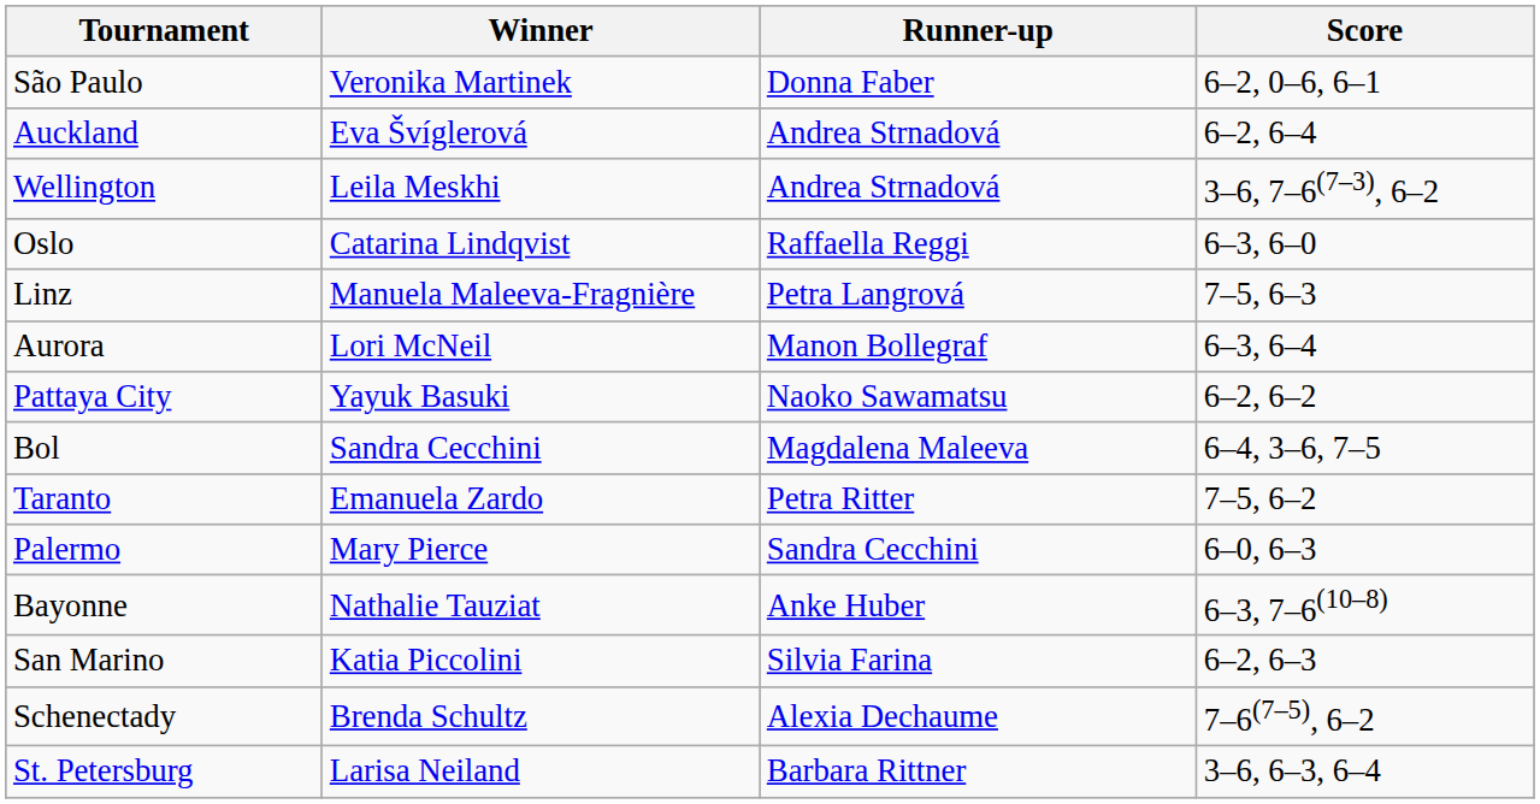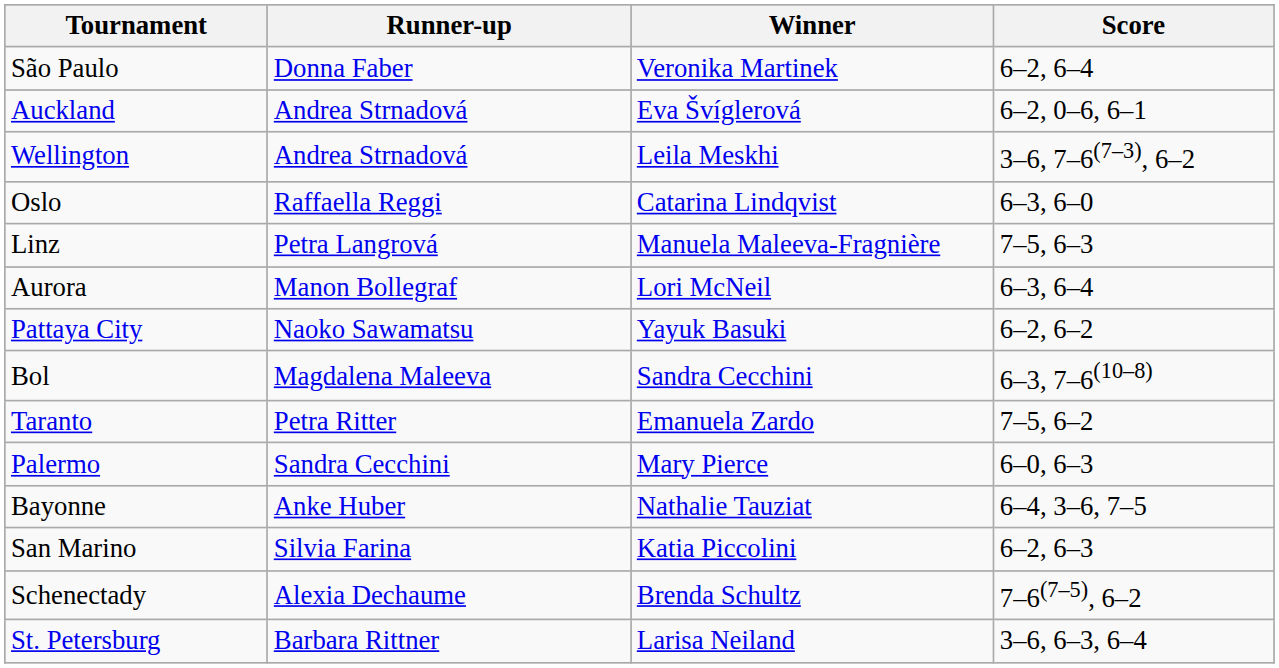columns swapped: Winner <-> Runner-up
São Paulo | Score: 6–2, 0–6, 6–1 -> 6–2, 6–4
Auckland | Score: 6–2, 6–4 -> 6–2, 0–6, 6–1
Bol | Score: 6–4, 3–6, 7–5 -> 6–3, 7–6(10–8)
Bayonne | Score: 6–3, 7–6(10–8) -> 6–4, 3–6, 7–5
